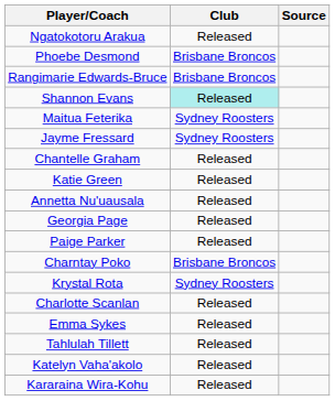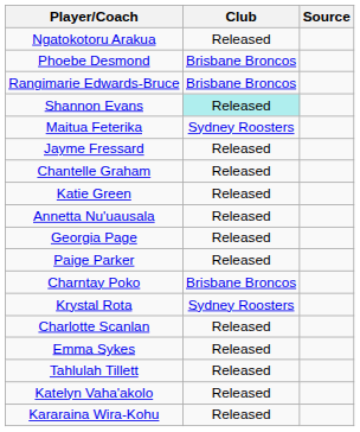Jayme Fressard | Club: Sydney Roosters -> Released
